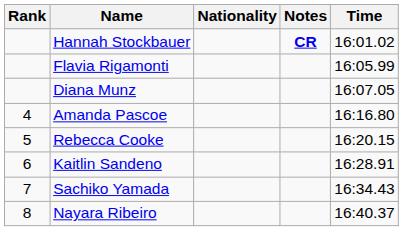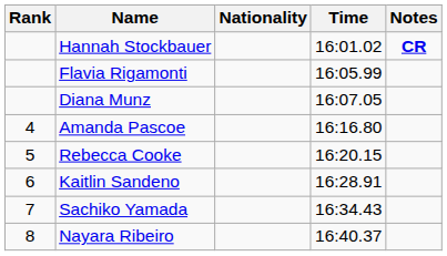columns swapped: Time <-> Notes
